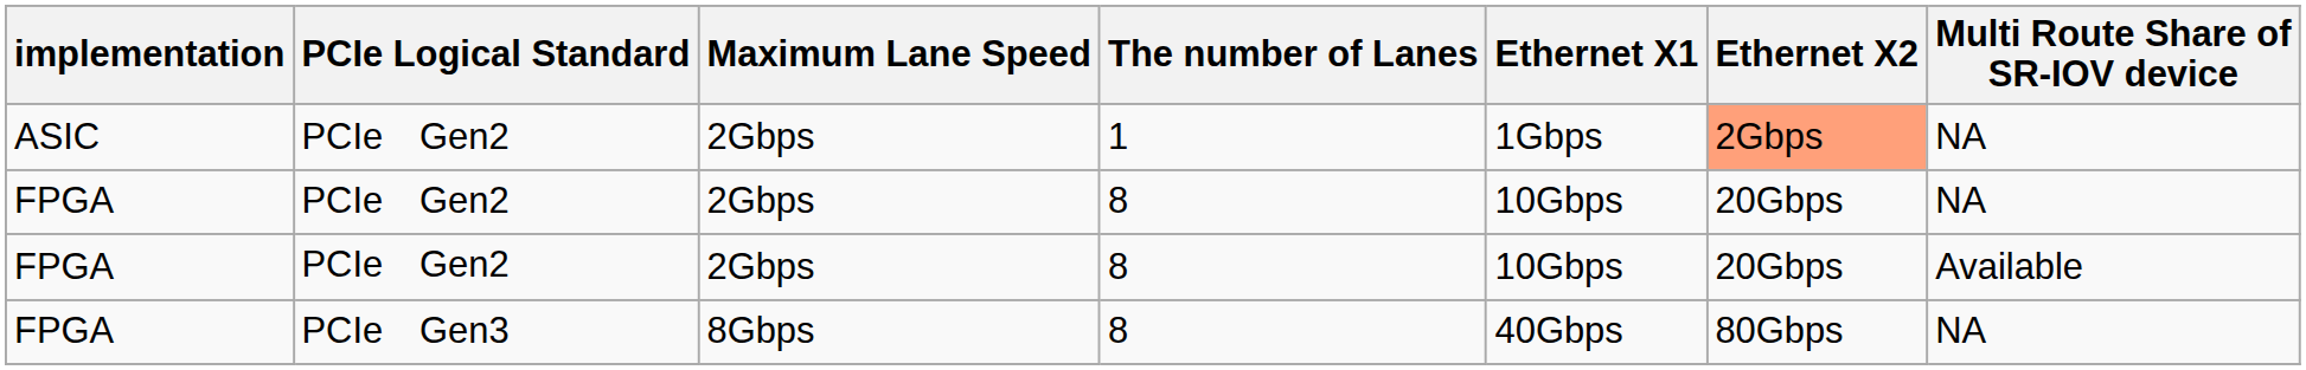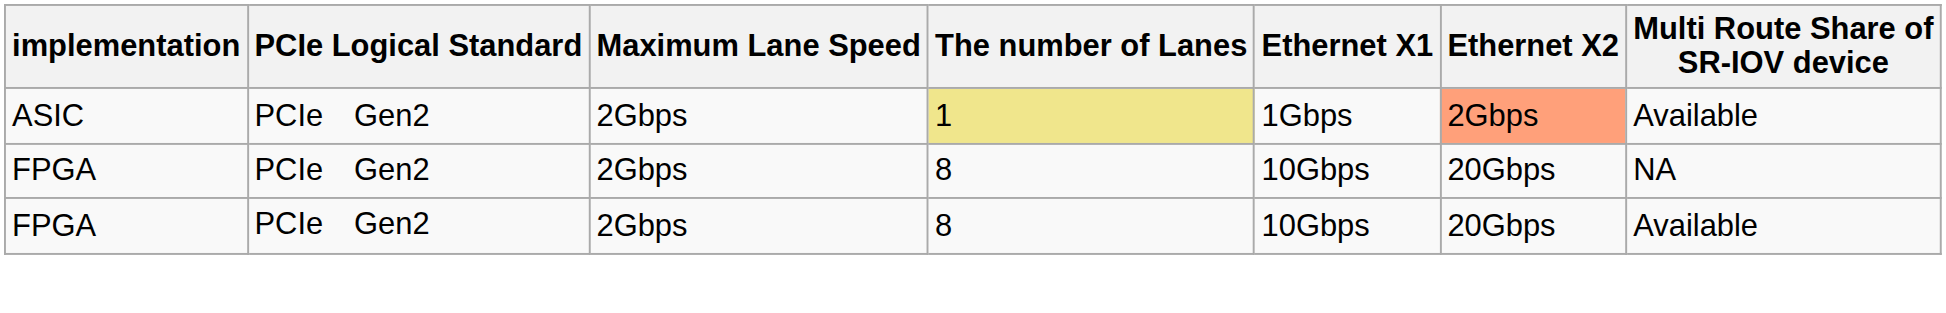ASIC | The number of Lanes: no background -> khaki background
ASIC | Multi Route Share of SR-IOV device: NA -> Available
- row: FPGA | PCIe Gen3 | 8Gbps | 8 | 40Gbps | 80Gbps | NA
